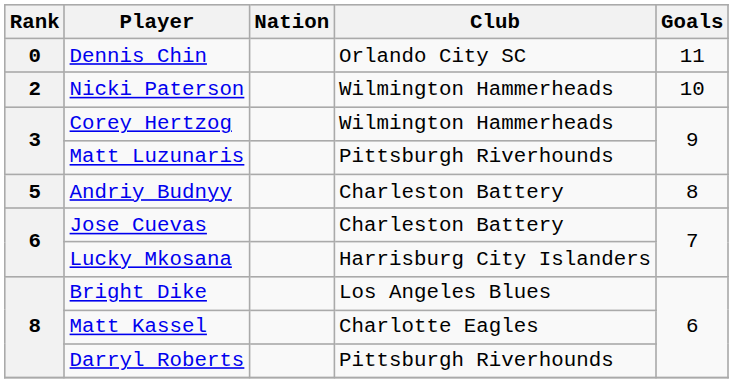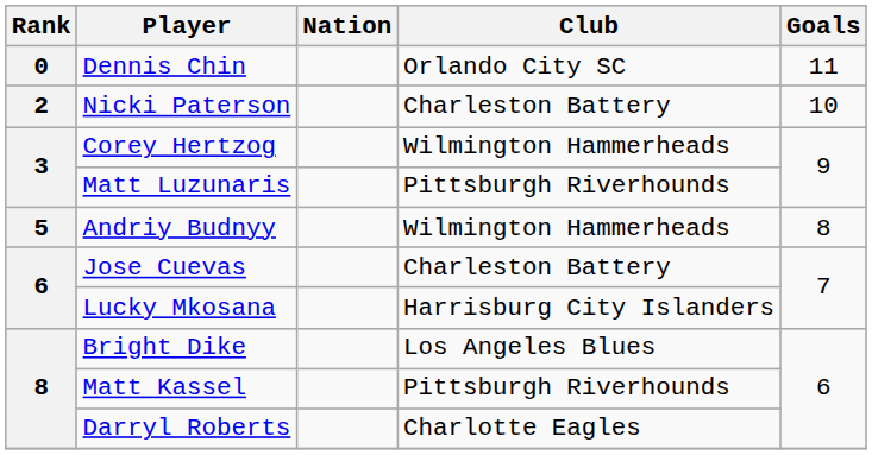Nicki Paterson | Club: Wilmington Hammerheads -> Charleston Battery
Andriy Budnyy | Club: Charleston Battery -> Wilmington Hammerheads
Matt Kassel | Club: Charlotte Eagles -> Pittsburgh Riverhounds
Darryl Roberts | Club: Pittsburgh Riverhounds -> Charlotte Eagles
